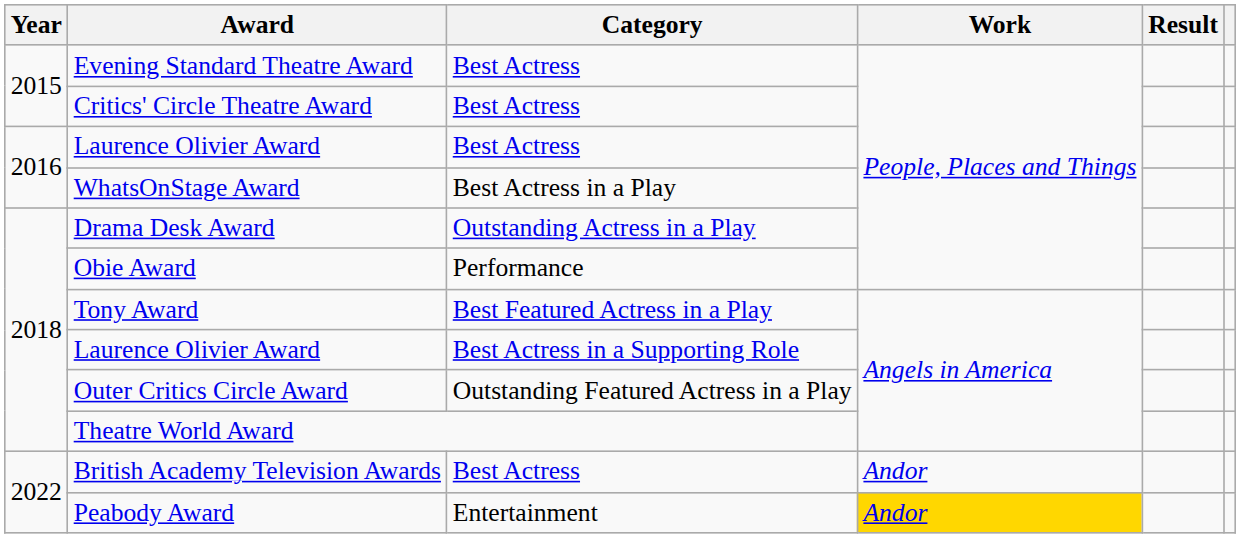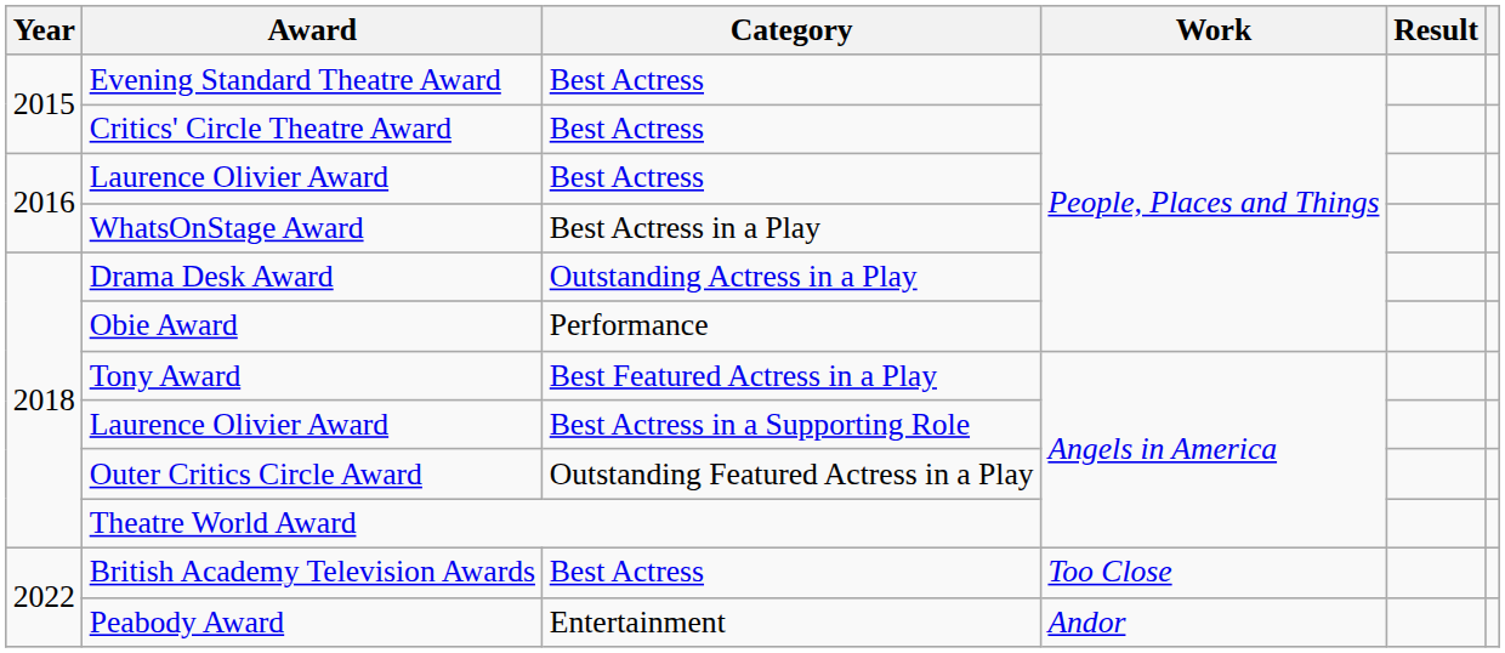British Academy Television Awards | Work: Andor -> Too Close
Peabody Award | Work: gold background -> no background
